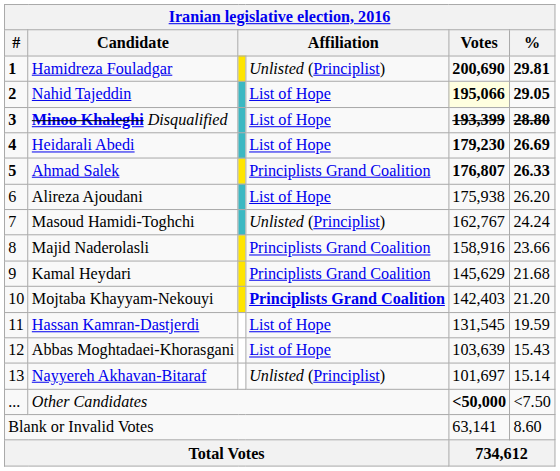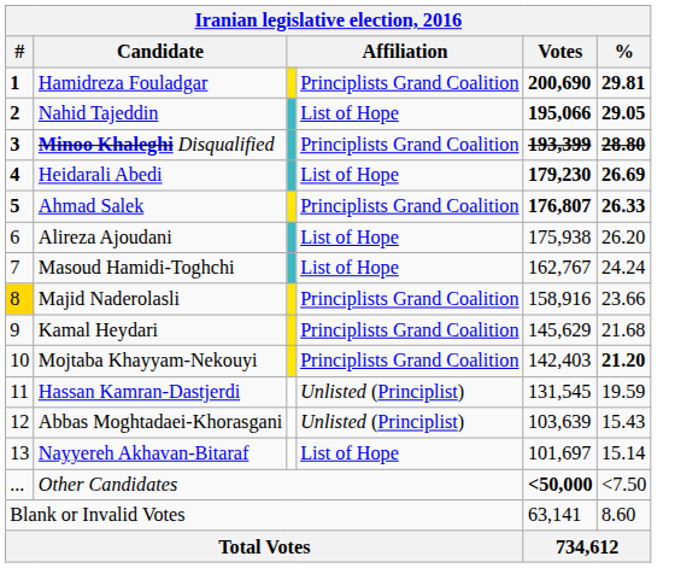Hamidreza Fouladgar | column 4: Unlisted (Principlist) -> Principlists Grand Coalition
Nahid Tajeddin | Votes: lightyellow background -> no background
Minoo Khaleghi Disqualified | column 4: List of Hope -> Principlists Grand Coalition
Masoud Hamidi-Toghchi | column 4: Unlisted (Principlist) -> List of Hope
Majid Naderolasli | #: no background -> gold background
Mojtaba Khayyam-Nekouyi | column 4: bold -> normal
Mojtaba Khayyam-Nekouyi | %: normal -> bold
Hassan Kamran-Dastjerdi | column 4: List of Hope -> Unlisted (Principlist)
Abbas Moghtadaei-Khorasgani | column 4: List of Hope -> Unlisted (Principlist)
Nayyereh Akhavan-Bitaraf | column 4: Unlisted (Principlist) -> List of Hope
